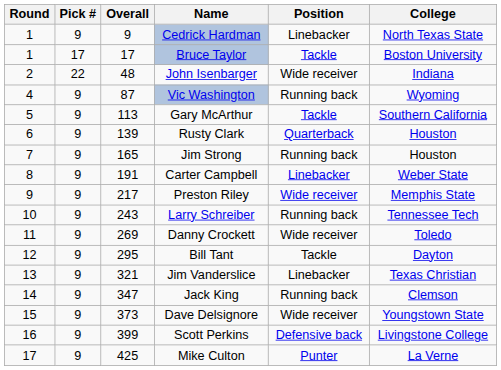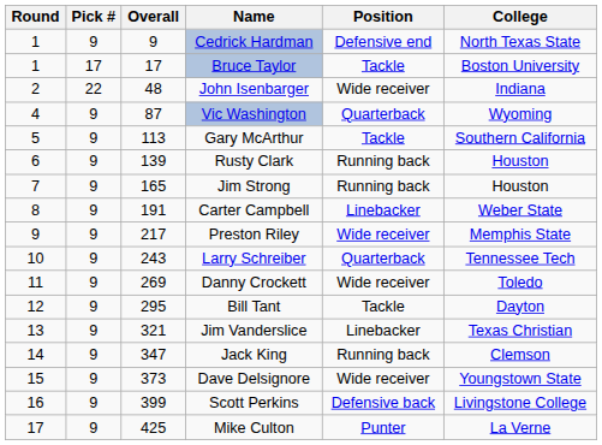Cedrick Hardman | Position: Linebacker -> Defensive end
Vic Washington | Position: Running back -> Quarterback
Rusty Clark | Position: Quarterback -> Running back
Larry Schreiber | Position: Running back -> Quarterback
